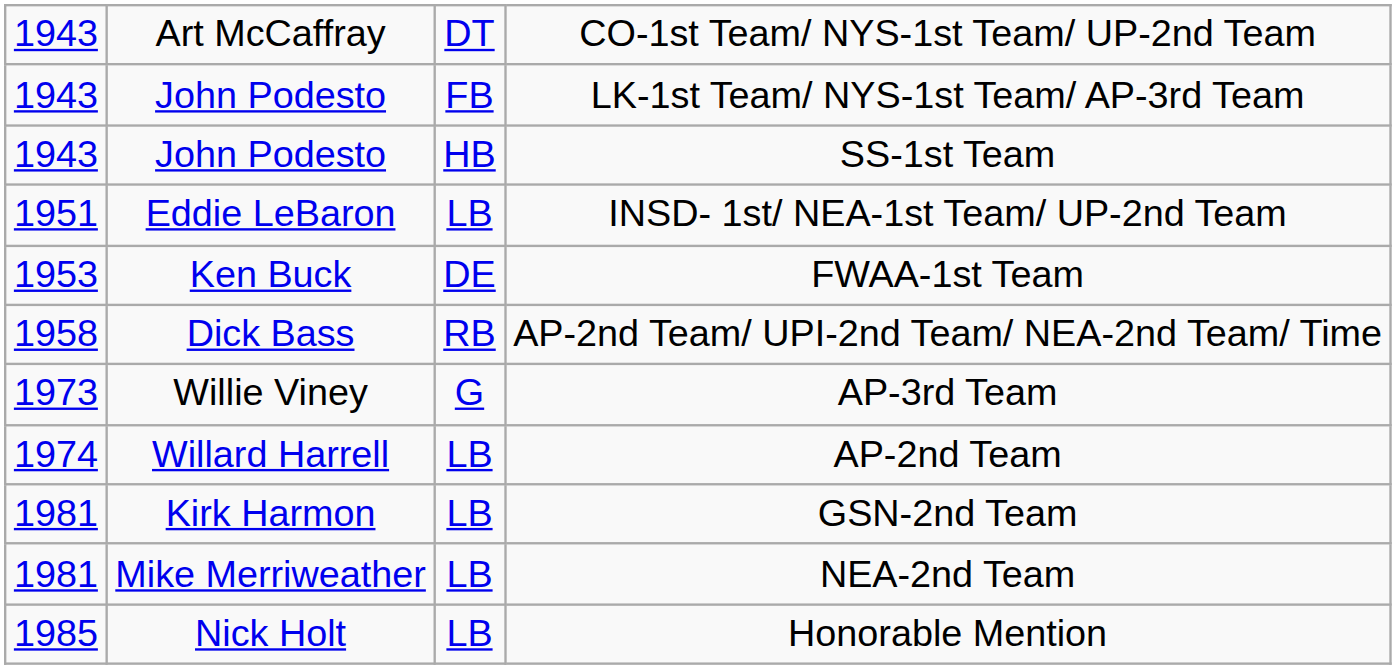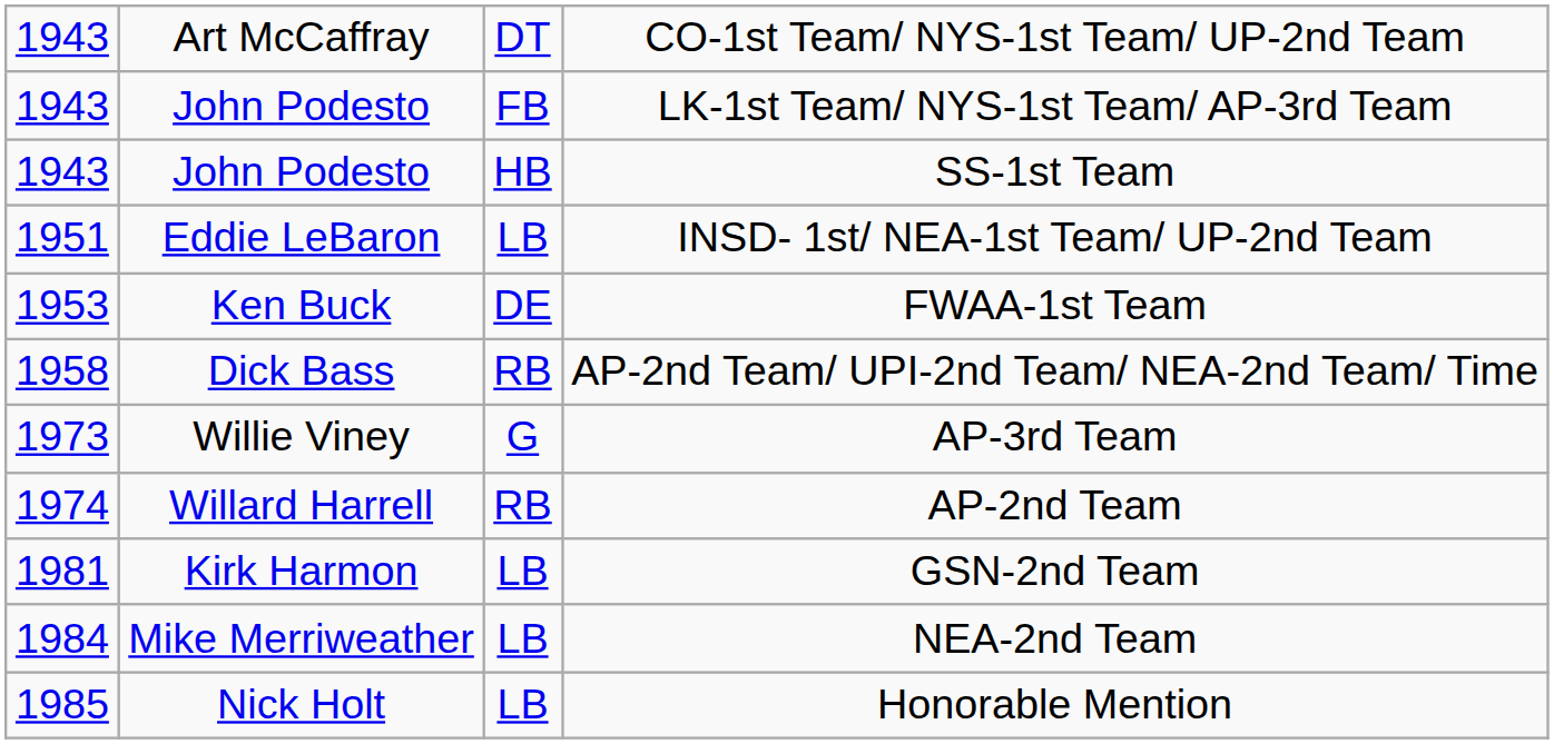AP-2nd Team | column 3: LB -> RB
NEA-2nd Team | column 1: 1981 -> 1984
